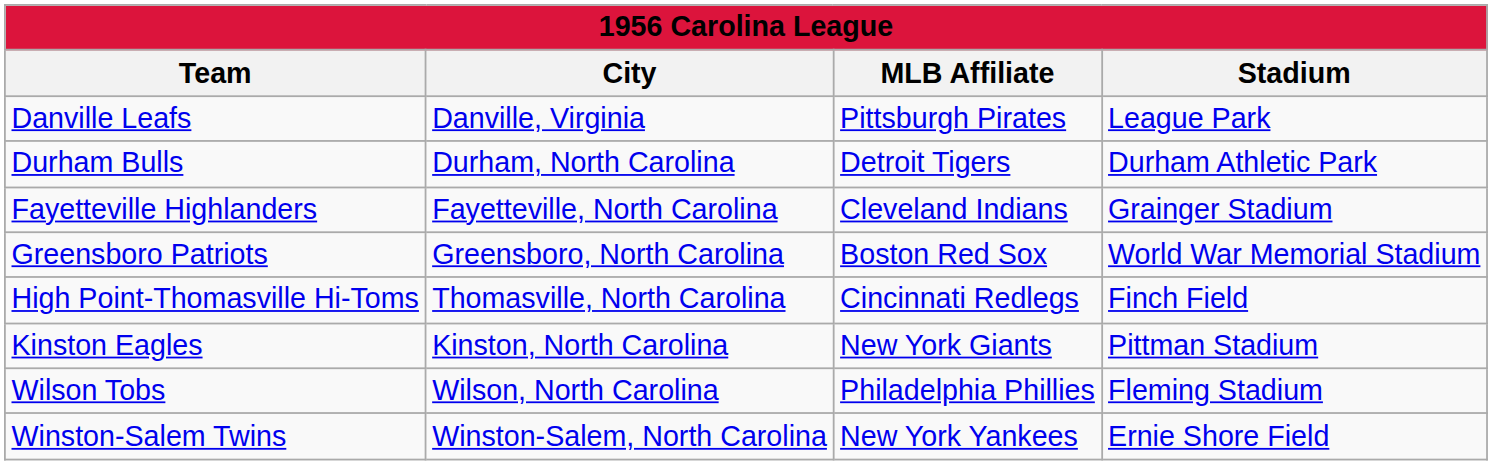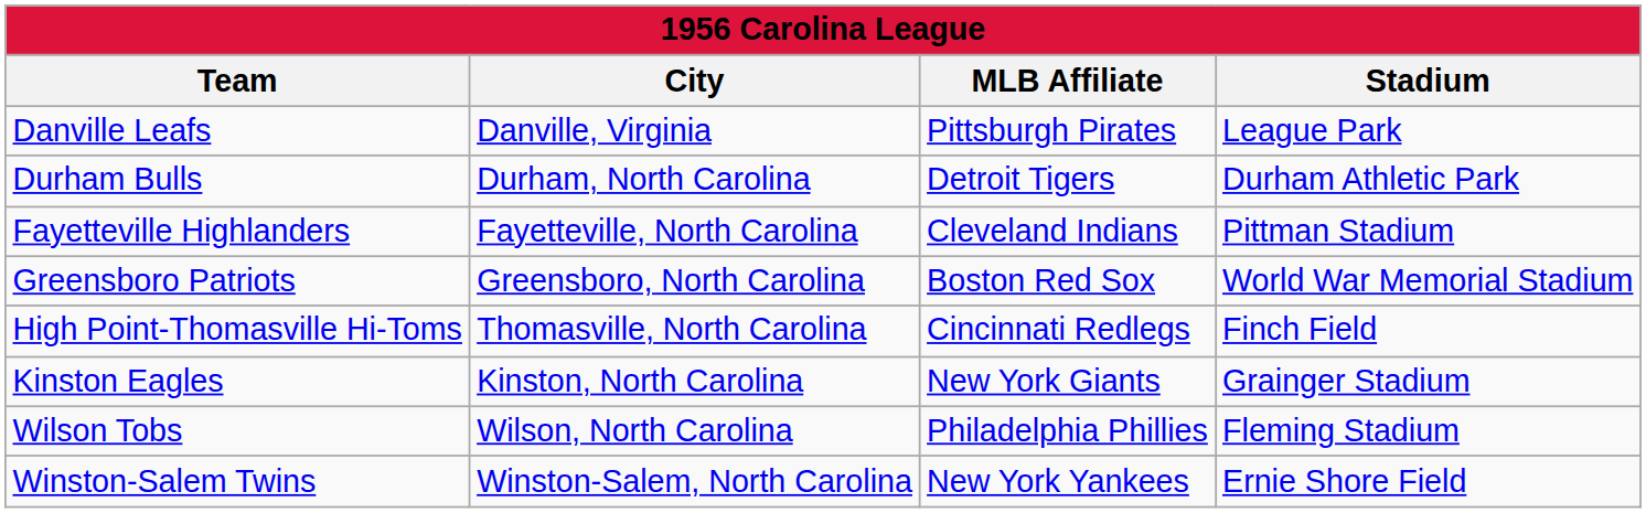Fayetteville Highlanders | Stadium: Grainger Stadium -> Pittman Stadium
Kinston Eagles | Stadium: Pittman Stadium -> Grainger Stadium
